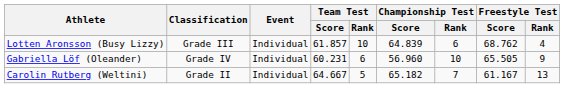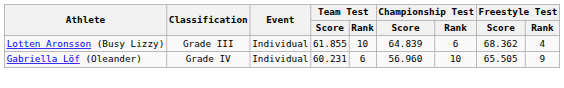Lotten Aronsson (Busy Lizzy) | Team Test / Score: 61.857 -> 61.855
Lotten Aronsson (Busy Lizzy) | Freestyle Test / Score: 68.762 -> 68.362
- row: Carolin Rutberg (Weltini) | Grade II | Individual | 64.667 | 5 | 65.182 | 7 | 61.167 | 13
